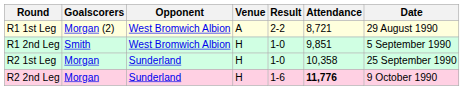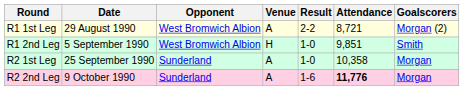columns swapped: Date <-> Goalscorers
R2 1st Leg | Venue: H -> A
R2 2nd Leg | Venue: H -> A
